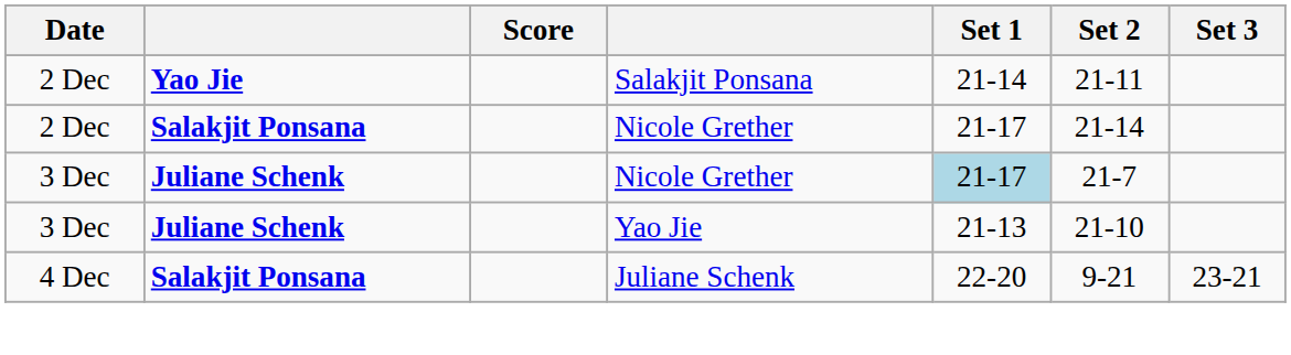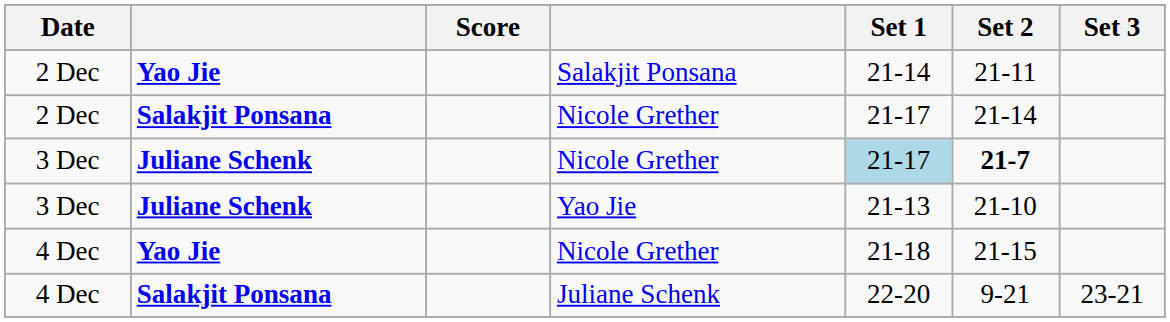3 Dec / Nicole Grether | Set 2: normal -> bold
+ row: 4 Dec | Yao Jie | Nicole Grether | 21-18 | 21-15
